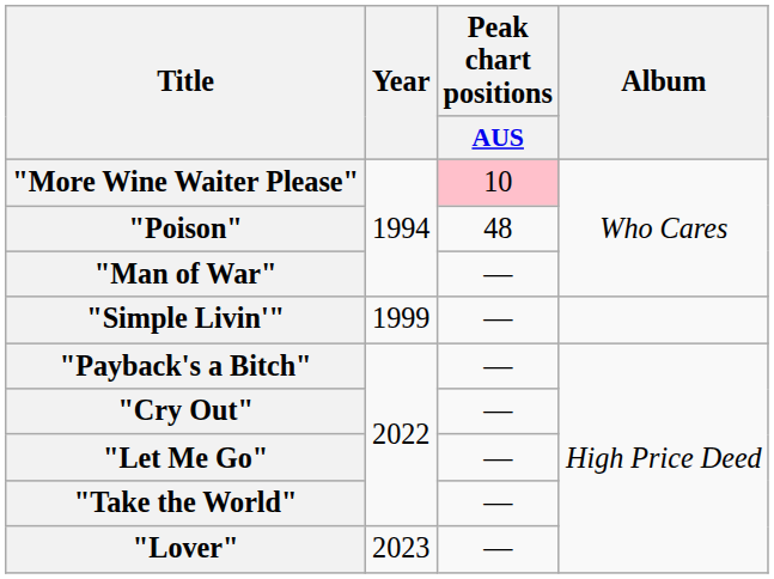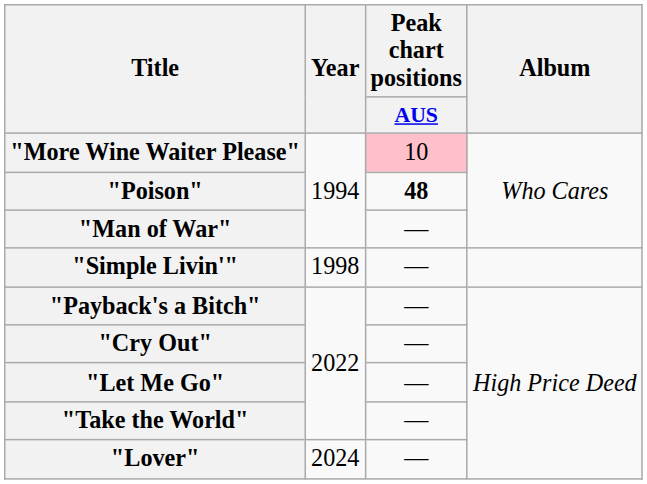"Poison" | Peak chart positions / AUS: normal -> bold
"Simple Livin'" | Year: 1999 -> 1998
"Lover" | Year: 2023 -> 2024
